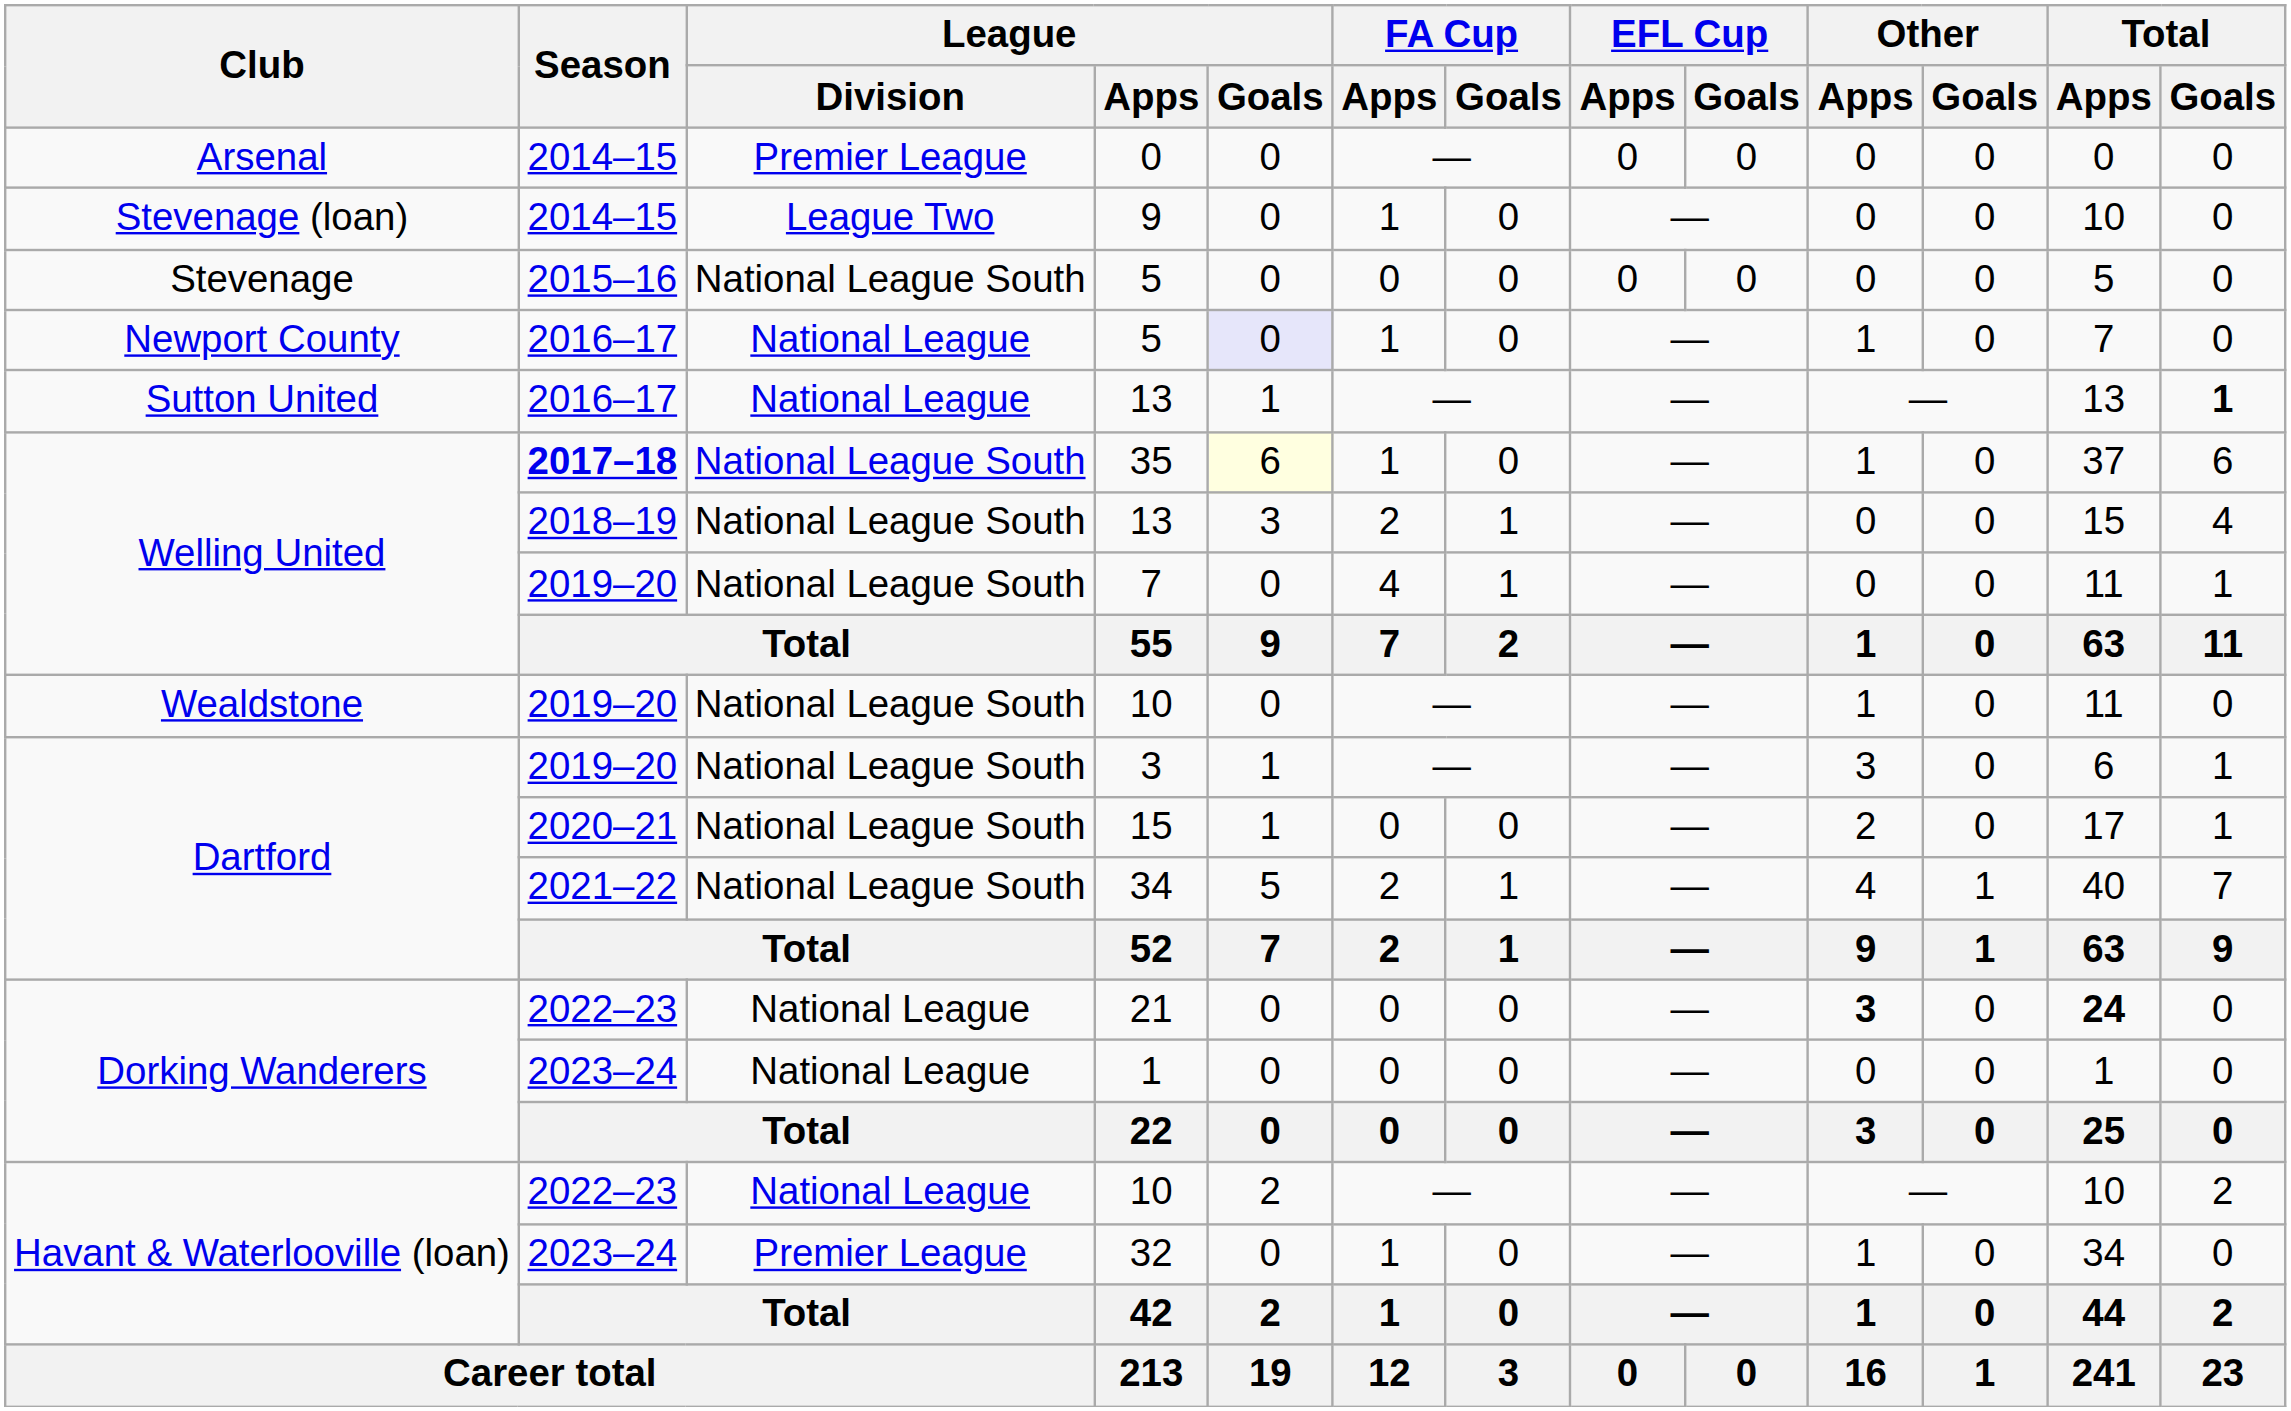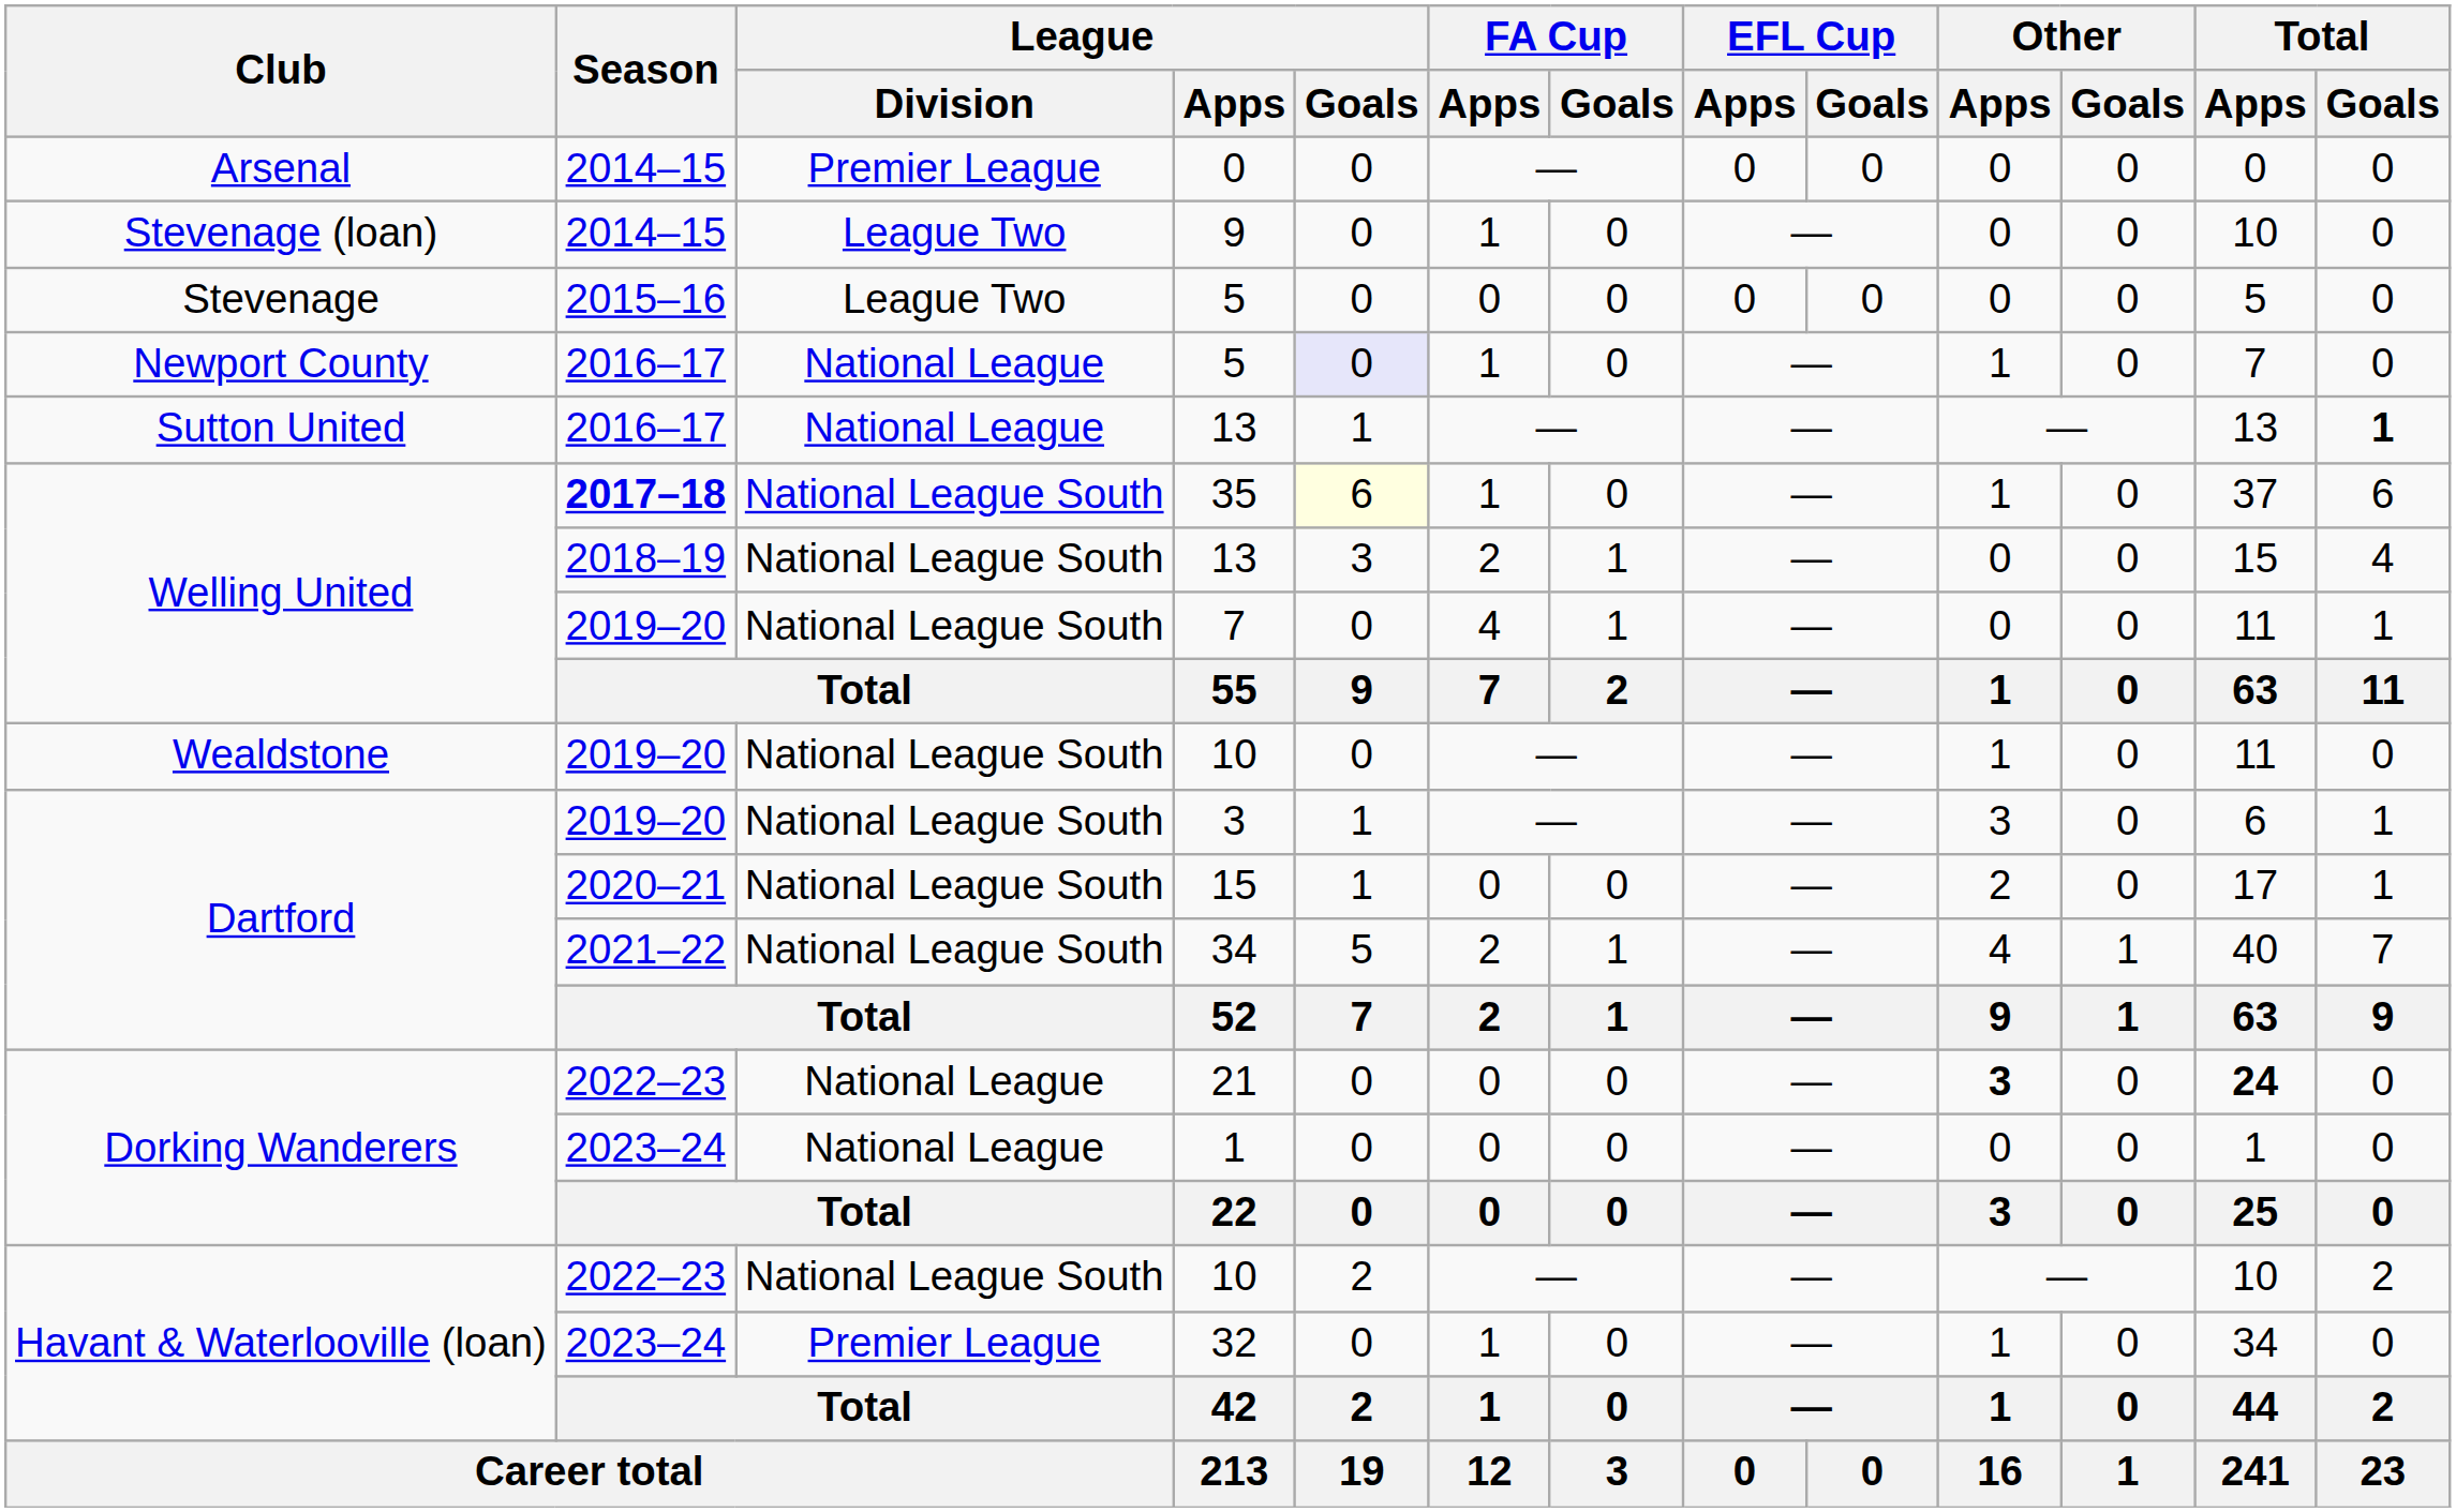Stevenage / 5 | League / Division: National League South -> League Two
Havant & Waterlooville (loan) / 10 | League / Division: National League -> National League South
